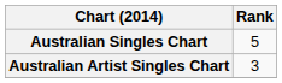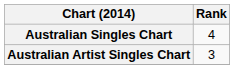Australian Singles Chart | Rank: 5 -> 4
